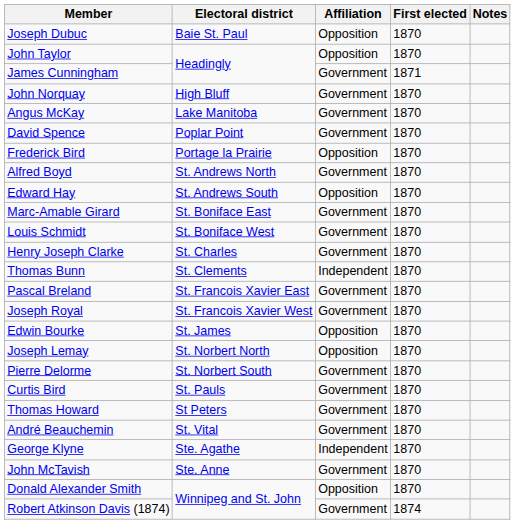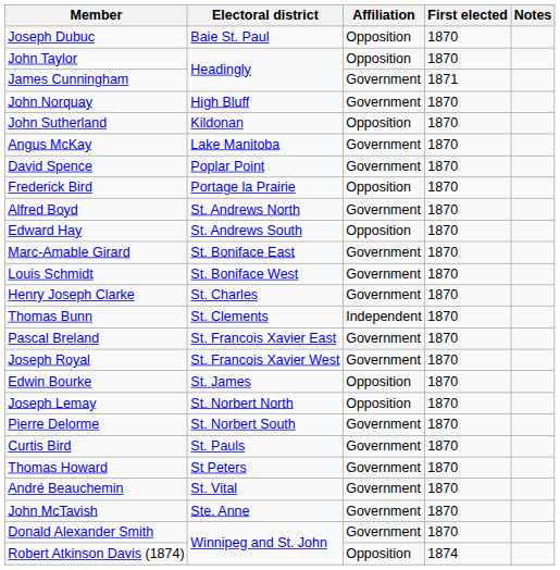+ row: John Sutherland | Kildonan | Opposition | 1870
- row: George Klyne | Ste. Agathe | Independent | 1870
Donald Alexander Smith | Affiliation: Opposition -> Government
Robert Atkinson Davis (1874) | Affiliation: Government -> Opposition
